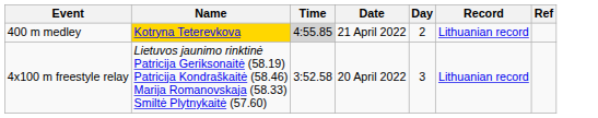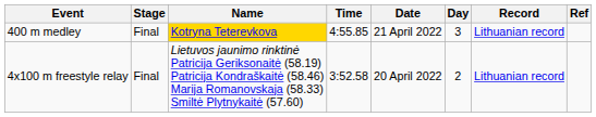+ column: Stage | Final | Final
400 m medley | Time: lightgrey background -> no background
400 m medley | Day: 2 -> 3
4x100 m freestyle relay | Day: 3 -> 2
